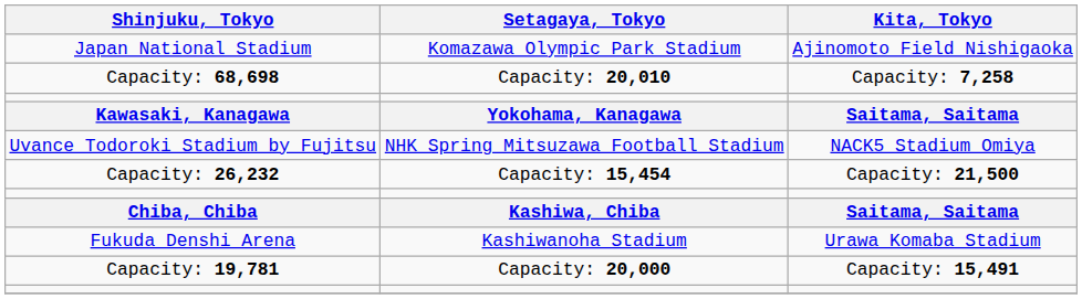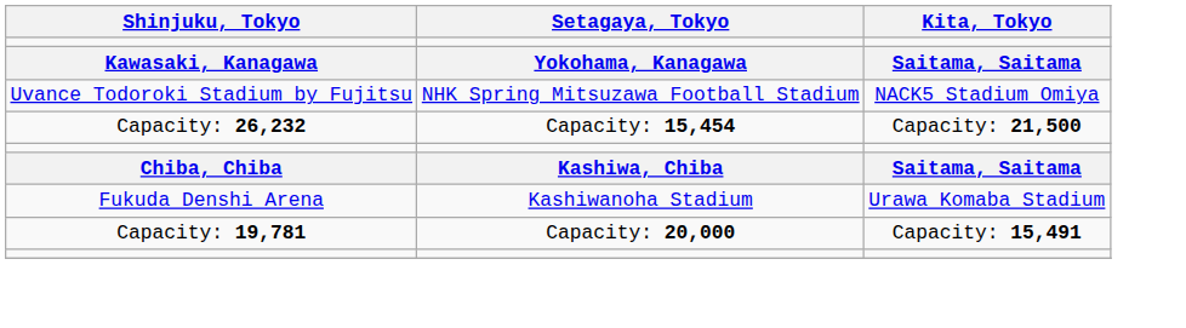- row: Japan National Stadium | Komazawa Olympic Park Stadium | Ajinomoto Field Nishigaoka
- row: Capacity: 68,698 | Capacity: 20,010 | Capacity: 7,258
